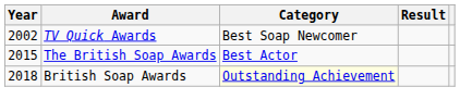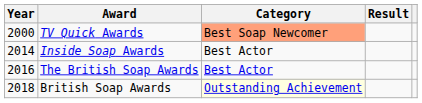TV Quick Awards | Year: 2002 -> 2000
TV Quick Awards | Category: no background -> lightsalmon background
+ row: 2014 | Inside Soap Awards | Best Actor
The British Soap Awards | Year: 2015 -> 2016
